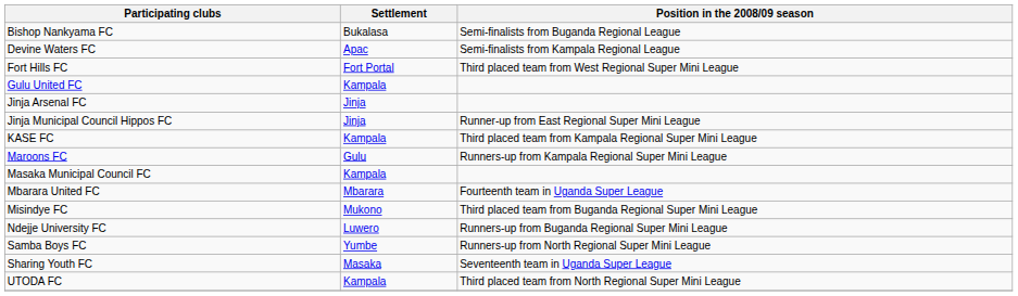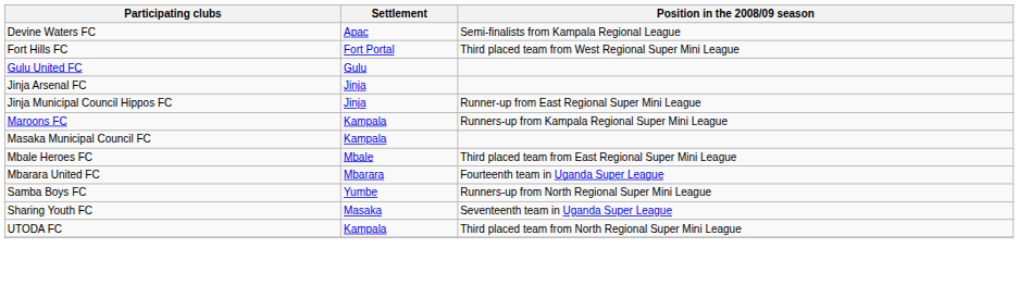- row: Bishop Nankyama FC | Bukalasa | Semi-finalists from Buganda Regional League
Gulu United FC | Settlement: Kampala -> Gulu
- row: KASE FC | Kampala | Third placed team from Kampala Regional Super Mini League
Maroons FC | Settlement: Gulu -> Kampala
+ row: Mbale Heroes FC | Mbale | Third placed team from East Regional Super Mini League
- row: Misindye FC | Mukono | Third placed team from Buganda Regional Super Mini League
- row: Ndejje University FC | Luwero | Runners-up from Buganda Regional Super Mini League
